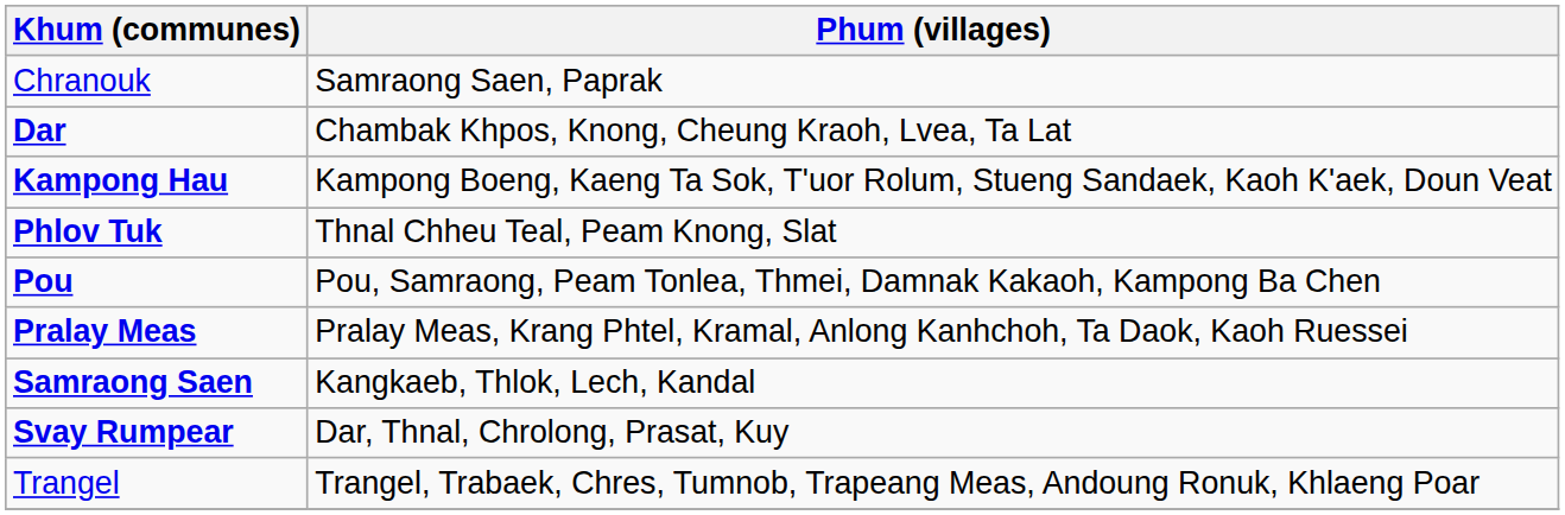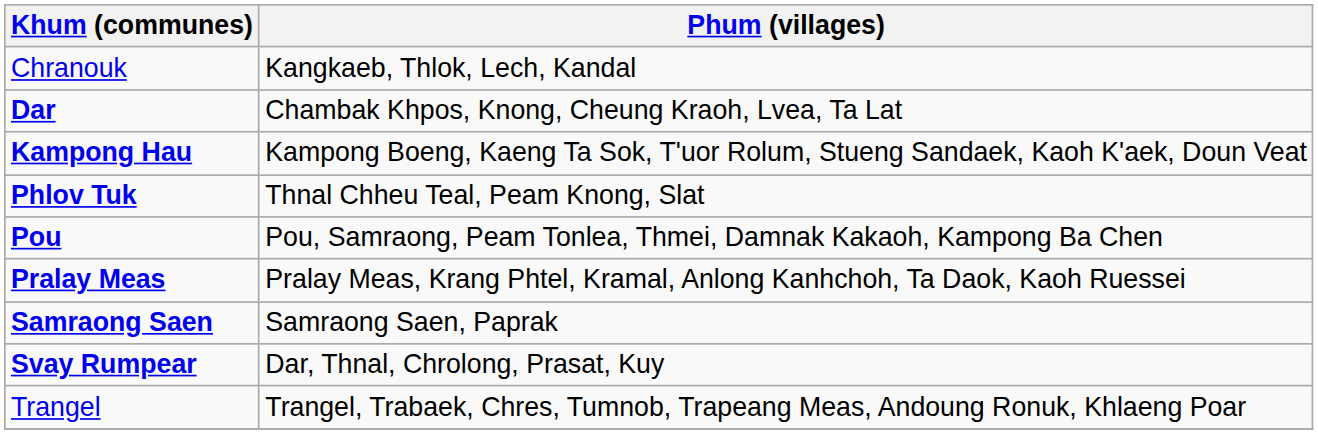Chranouk | Phum (villages): Samraong Saen, Paprak -> Kangkaeb, Thlok, Lech, Kandal
Samraong Saen | Phum (villages): Kangkaeb, Thlok, Lech, Kandal -> Samraong Saen, Paprak
